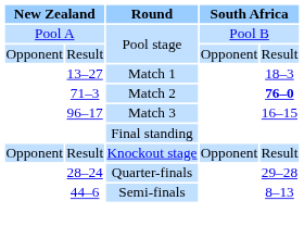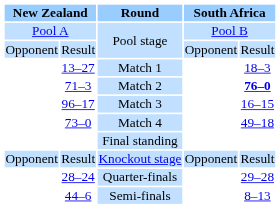+ row: 73–0 | Match 4 | 49–18
